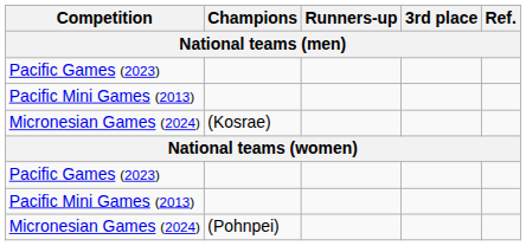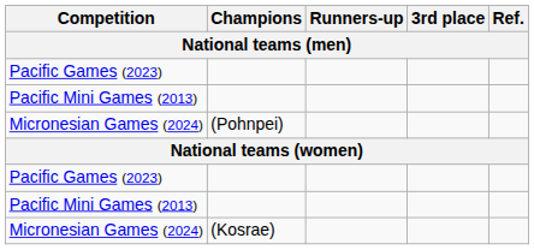rows swapped: Micronesian Games (2024) / (Pohnpei) <-> Micronesian Games (2024) / (Kosrae)
